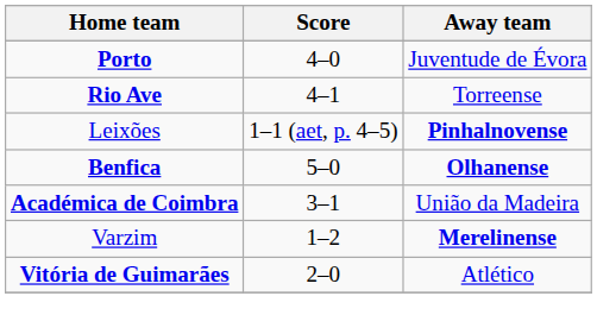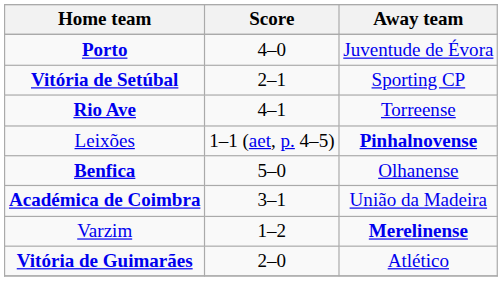+ row: Vitória de Setúbal | 2–1 | Sporting CP
Benfica | Away team: bold -> normal
